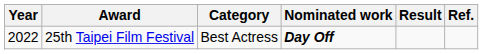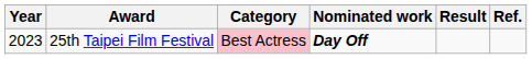25th Taipei Film Festival | Year: 2022 -> 2023
25th Taipei Film Festival | Category: no background -> pink background
